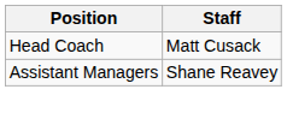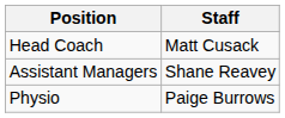+ row: Physio | Paige Burrows
